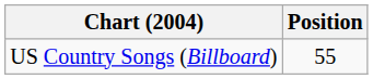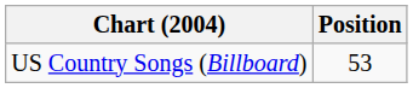US Country Songs (Billboard) | Position: 55 -> 53
